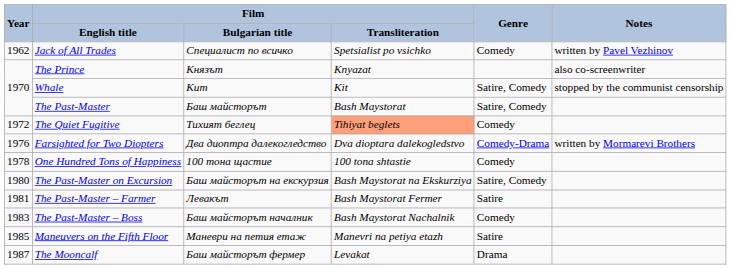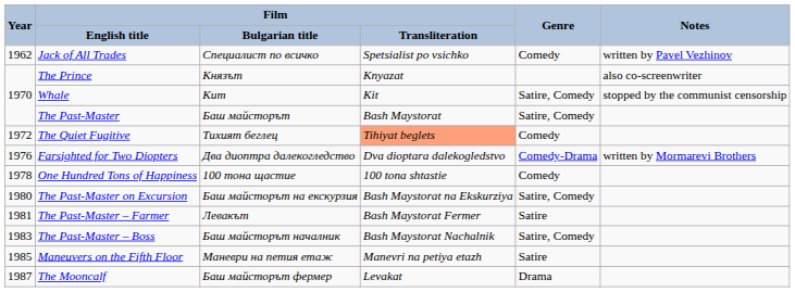The Past-Master – Boss | Genre: Comedy -> Satire, Comedy
